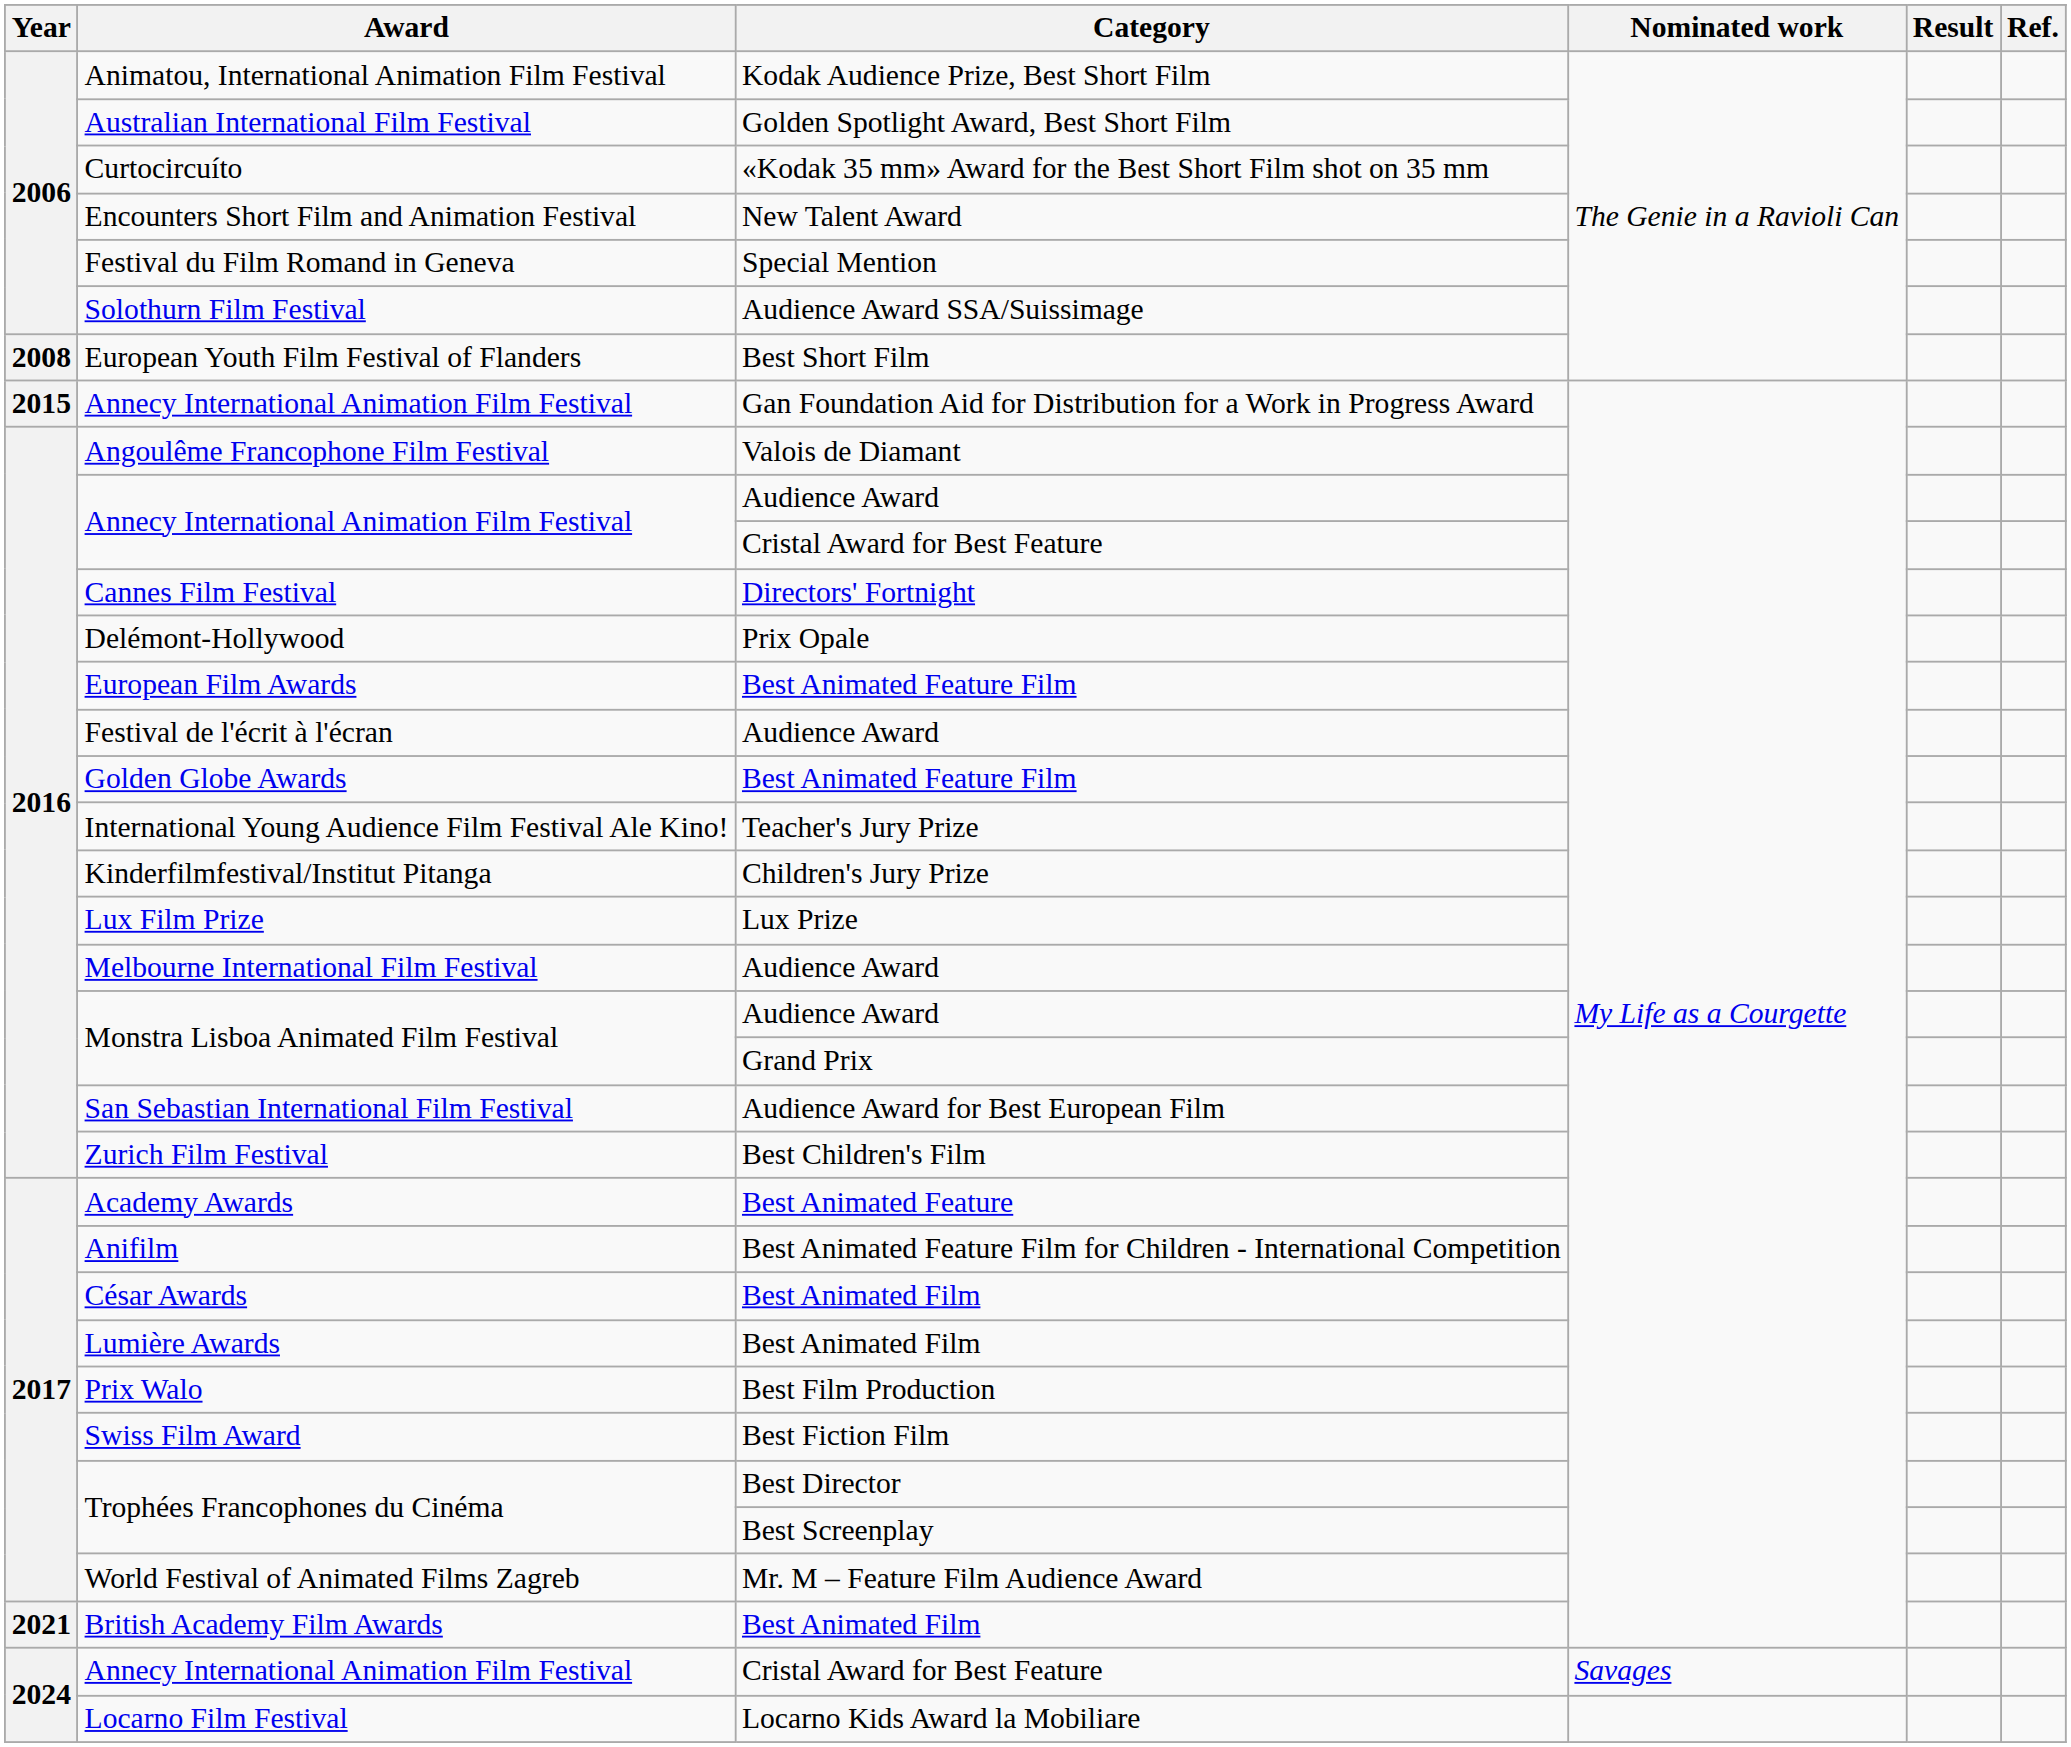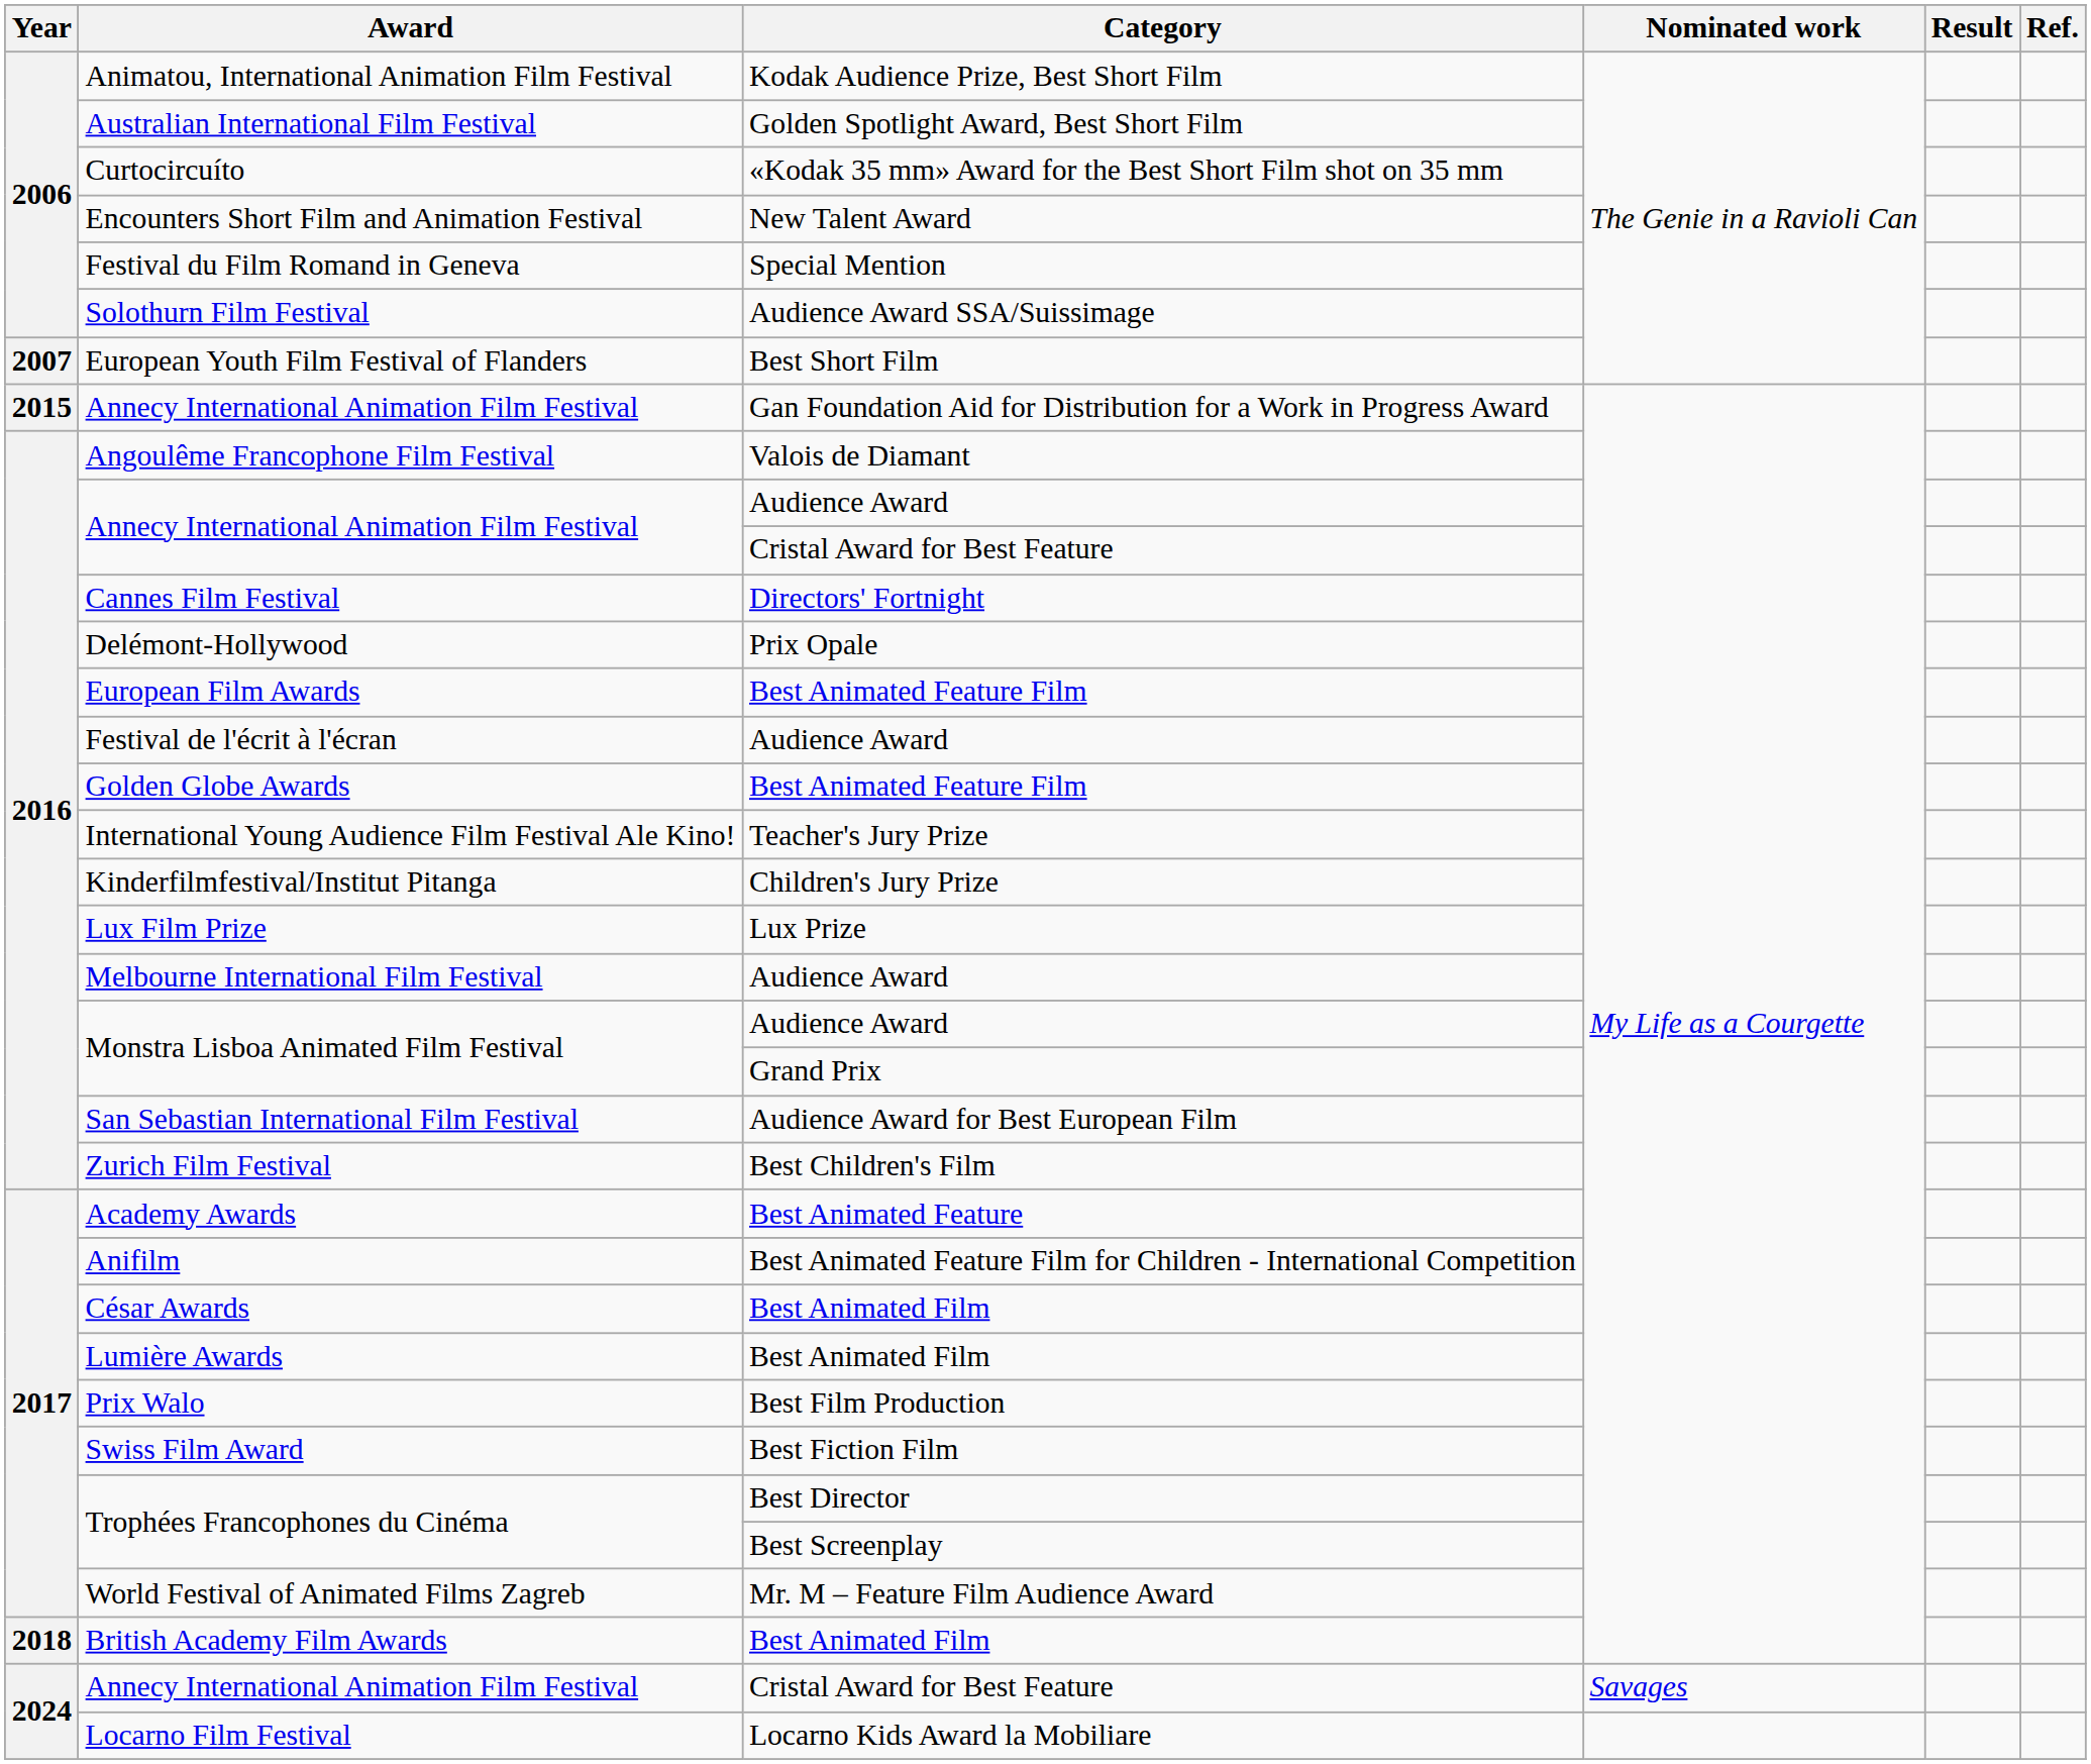European Youth Film Festival of Flanders | Year: 2008 -> 2007
British Academy Film Awards | Year: 2021 -> 2018
